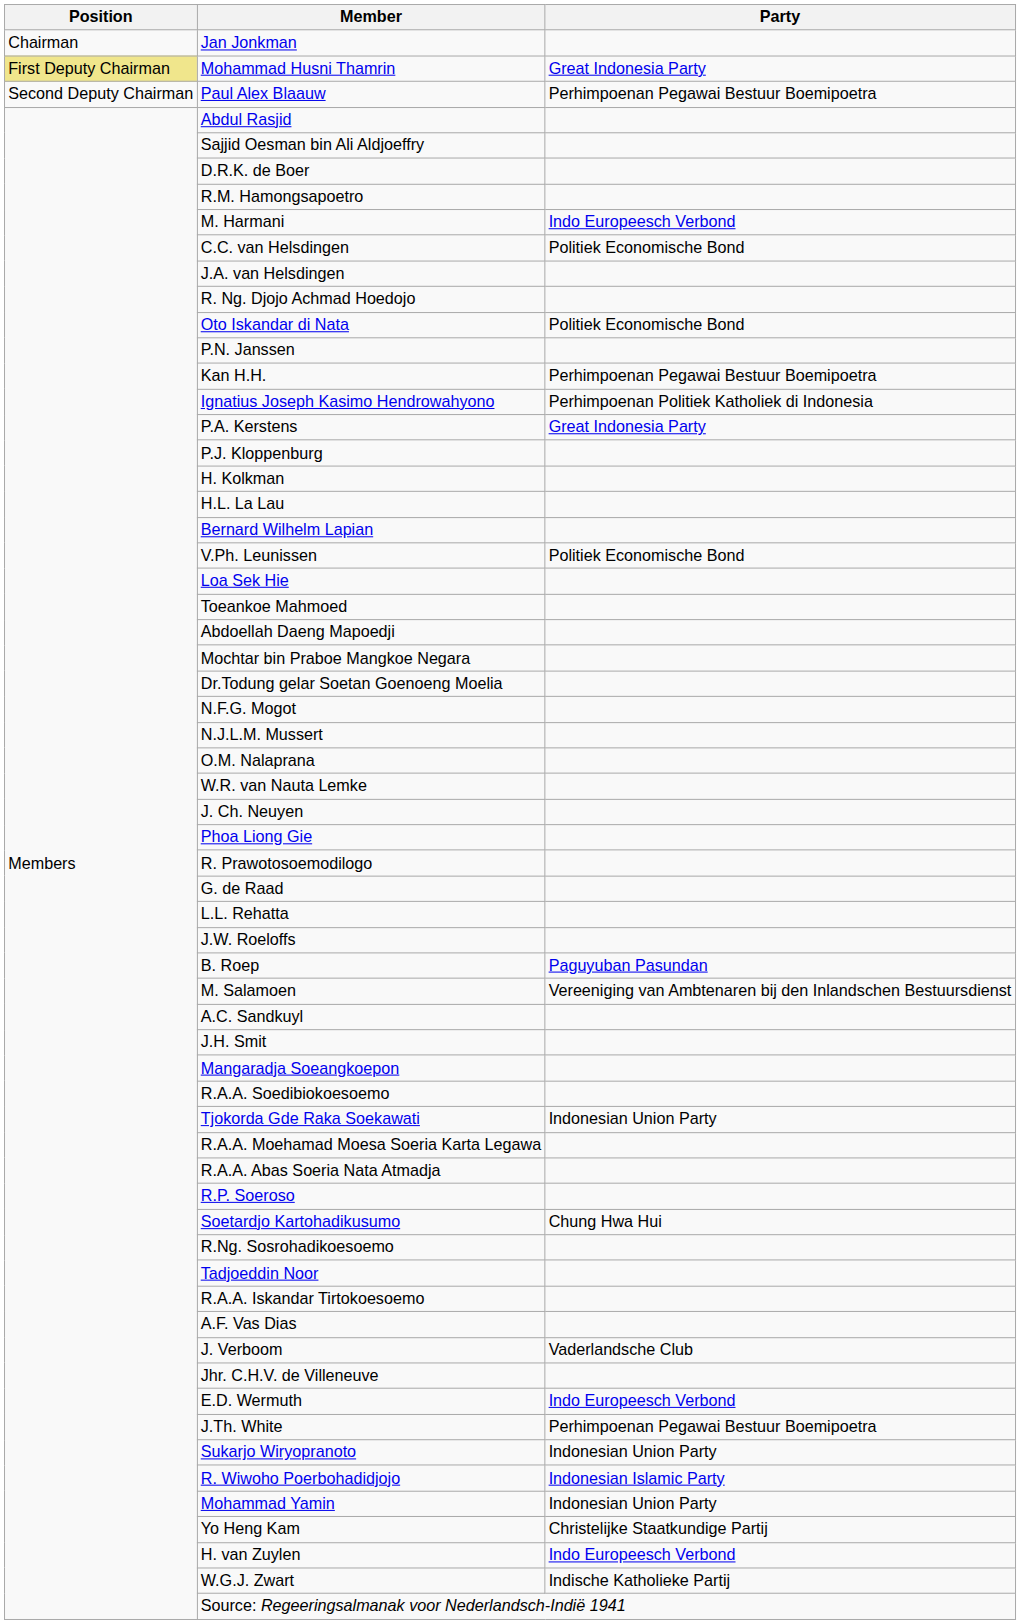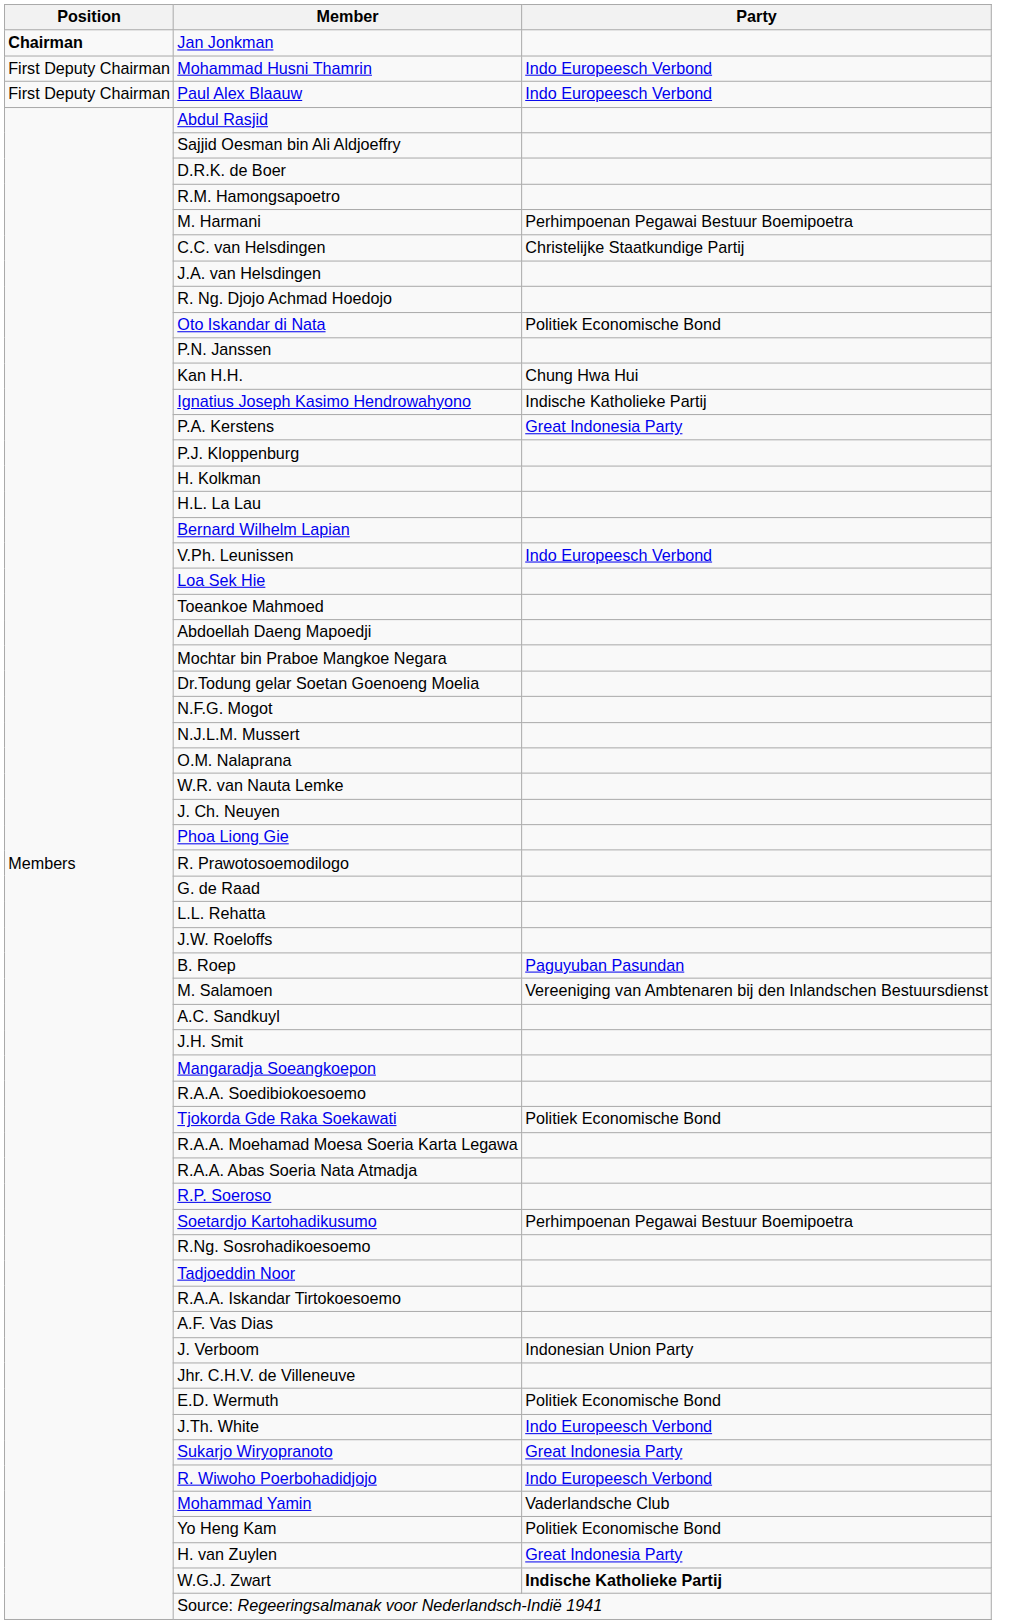Jan Jonkman | Position: normal -> bold
Mohammad Husni Thamrin | Position: khaki background -> no background
Mohammad Husni Thamrin | Party: Great Indonesia Party -> Indo Europeesch Verbond
Paul Alex Blaauw | Position: Second Deputy Chairman -> First Deputy Chairman
Paul Alex Blaauw | Party: Perhimpoenan Pegawai Bestuur Boemipoetra -> Indo Europeesch Verbond
M. Harmani | Party: Indo Europeesch Verbond -> Perhimpoenan Pegawai Bestuur Boemipoetra
C.C. van Helsdingen | Party: Politiek Economische Bond -> Christelijke Staatkundige Partij
Kan Н.Н. | Party: Perhimpoenan Pegawai Bestuur Boemipoetra -> Chung Hwa Hui
Ignatius Joseph Kasimo Hendrowahyono | Party: Perhimpoenan Politiek Katholiek di Indonesia -> Indische Katholieke Partij
V.Ph. Leunissen | Party: Politiek Economische Bond -> Indo Europeesch Verbond
Tjokorda Gde Raka Soekawati | Party: Indonesian Union Party -> Politiek Economische Bond
Soetardjo Kartohadikusumo | Party: Chung Hwa Hui -> Perhimpoenan Pegawai Bestuur Boemipoetra
J. Verboom | Party: Vaderlandsche Club -> Indonesian Union Party
E.D. Wermuth | Party: Indo Europeesch Verbond -> Politiek Economische Bond
J.Th. White | Party: Perhimpoenan Pegawai Bestuur Boemipoetra -> Indo Europeesch Verbond
Sukarjo Wiryopranoto | Party: Indonesian Union Party -> Great Indonesia Party
R. Wiwoho Poerbohadidjojo | Party: Indonesian Islamic Party -> Indo Europeesch Verbond
Mohammad Yamin | Party: Indonesian Union Party -> Vaderlandsche Club
Yo Heng Kam | Party: Christelijke Staatkundige Partij -> Politiek Economische Bond
H. van Zuylen | Party: Indo Europeesch Verbond -> Great Indonesia Party
W.G.J. Zwart | Party: normal -> bold
